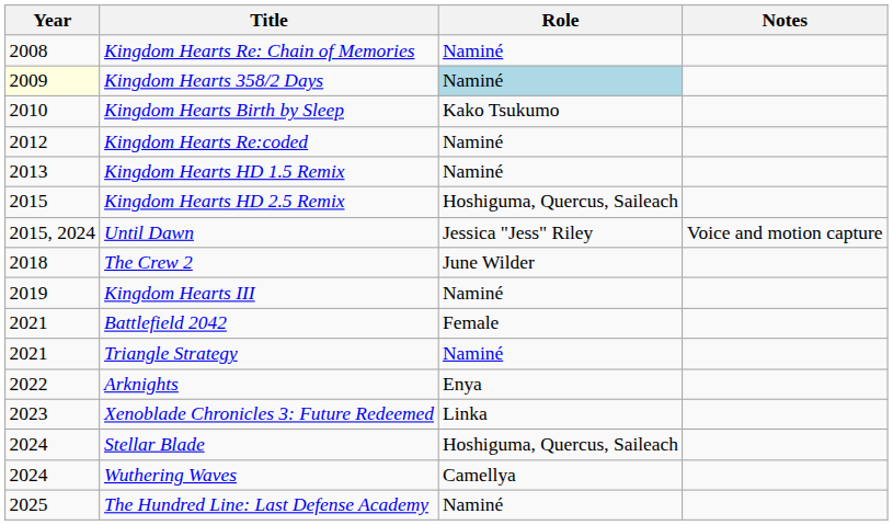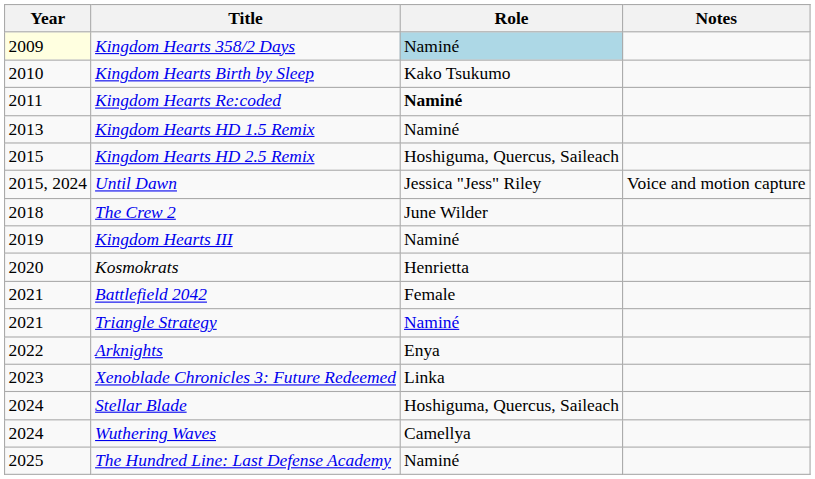- row: 2008 | Kingdom Hearts Re: Chain of Memories | Naminé
Kingdom Hearts Re:coded | Year: 2012 -> 2011
Kingdom Hearts Re:coded | Role: normal -> bold
+ row: 2020 | Kosmokrats | Henrietta
